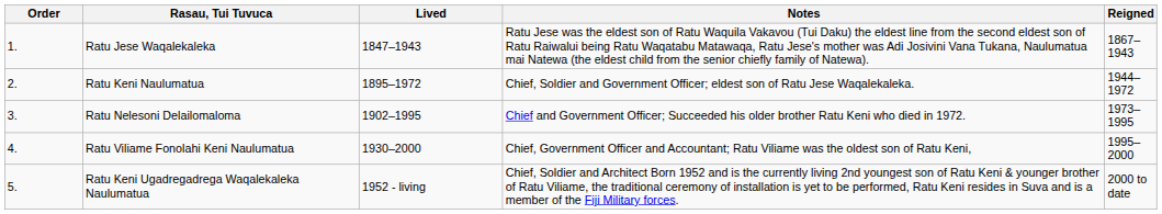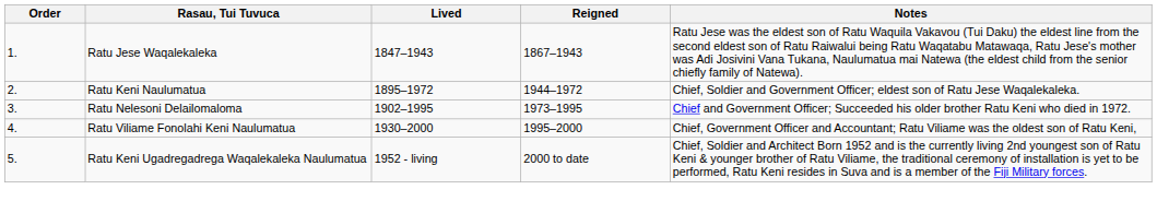columns swapped: Reigned <-> Notes
